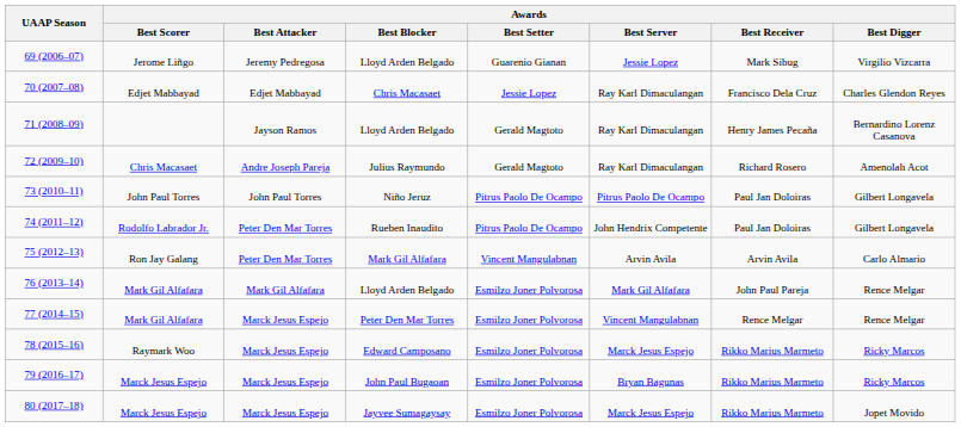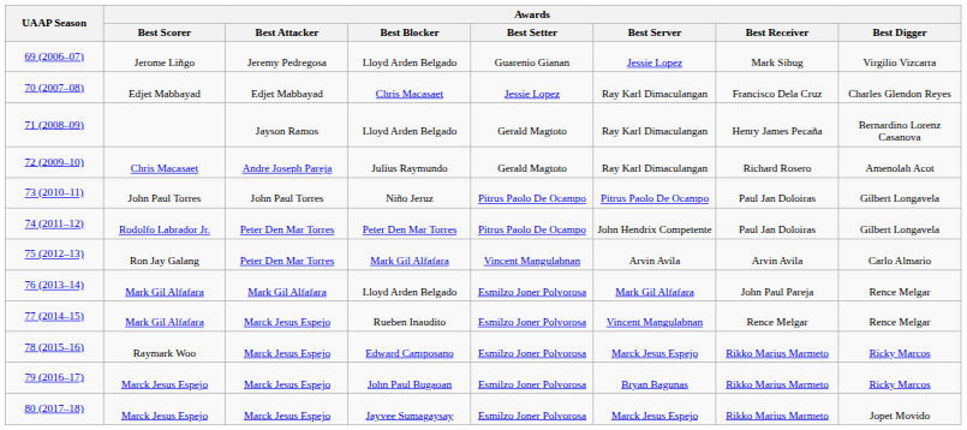74 (2011–12) | Awards / Best Blocker: Rueben Inaudito -> Peter Den Mar Torres
77 (2014–15) | Awards / Best Blocker: Peter Den Mar Torres -> Rueben Inaudito
